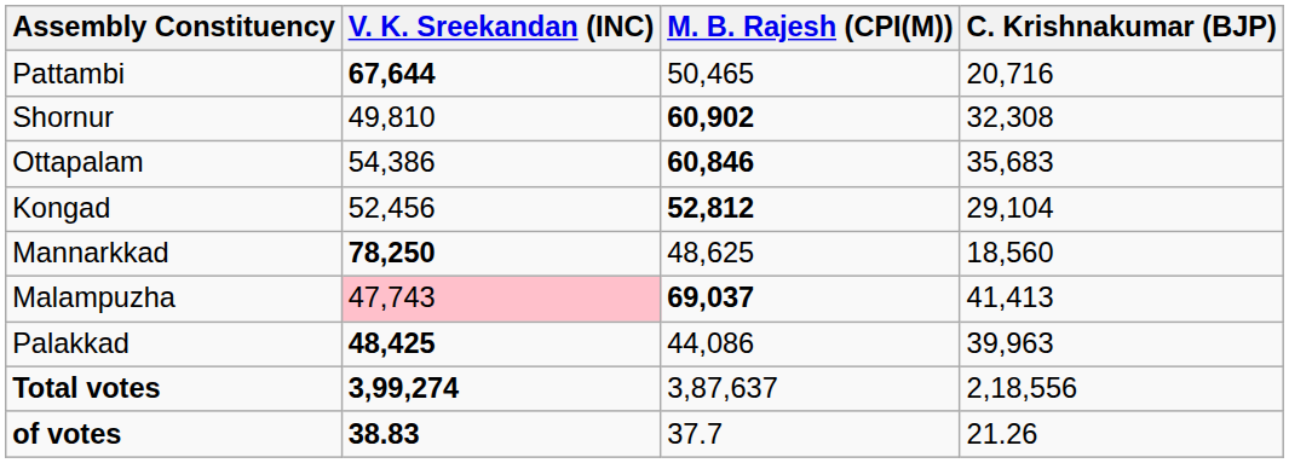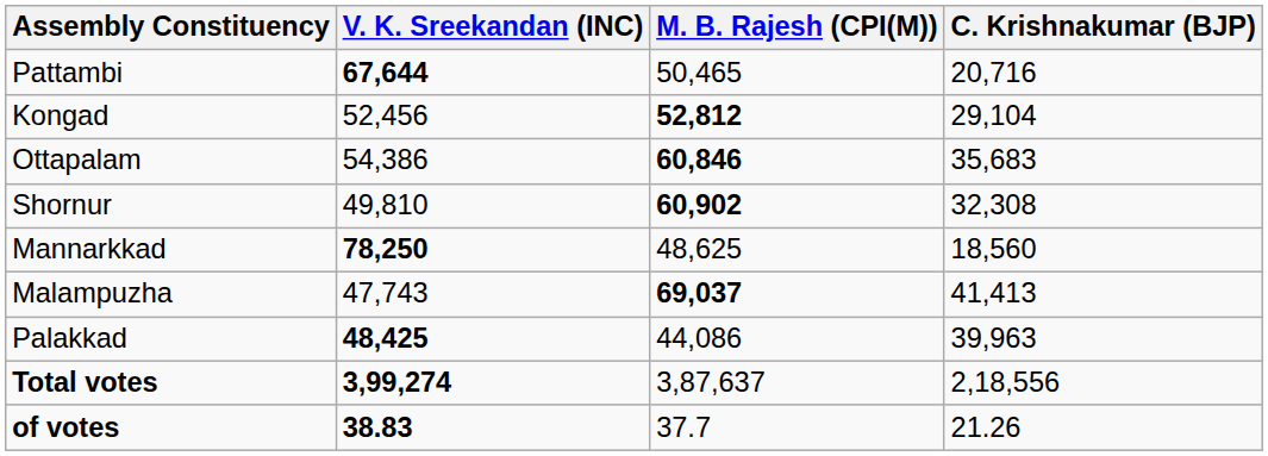rows swapped: Shornur <-> Kongad
Malampuzha | V. K. Sreekandan (INC): pink background -> no background
